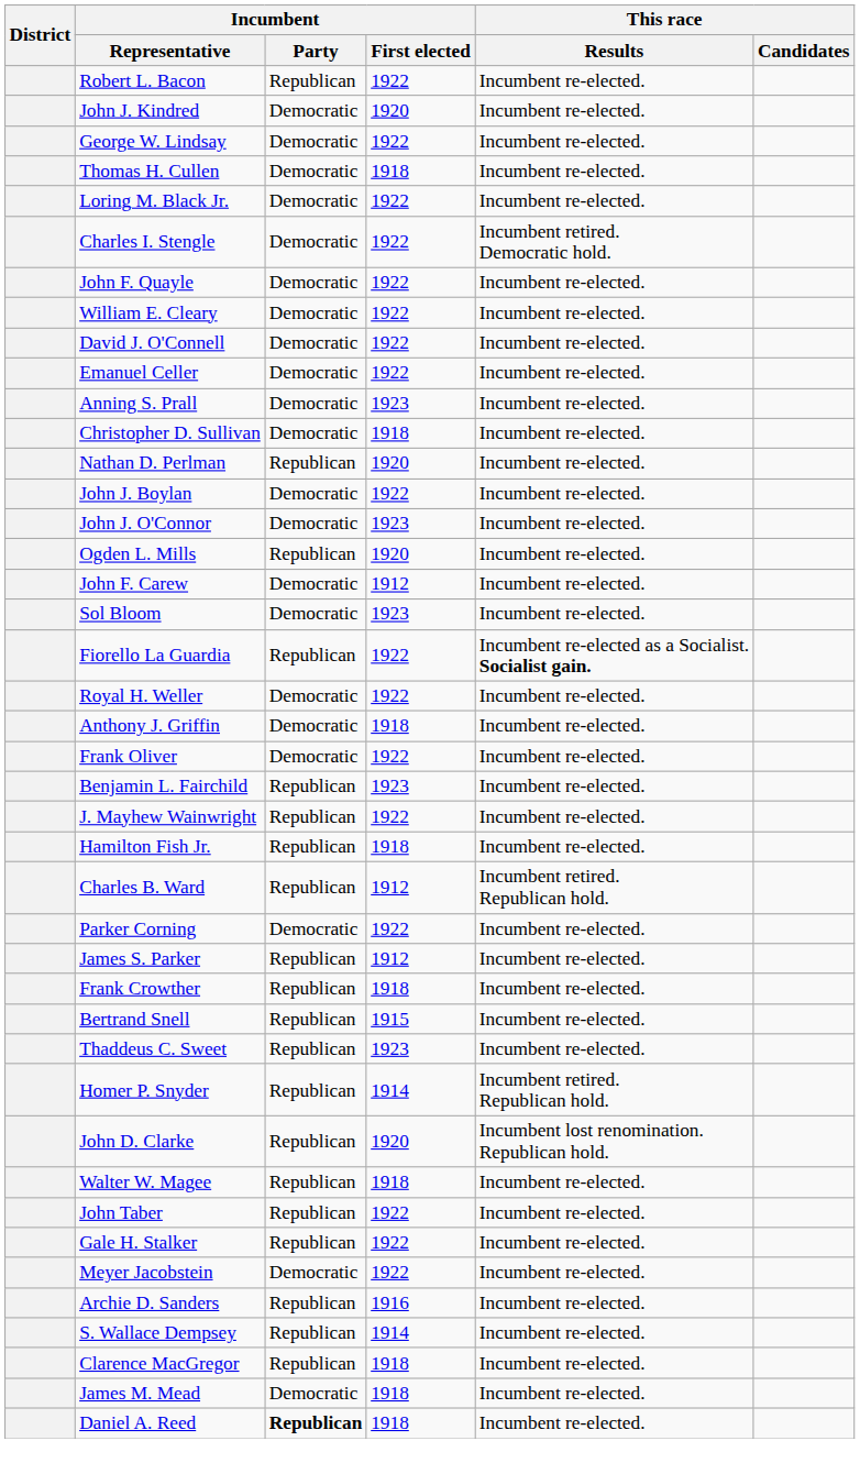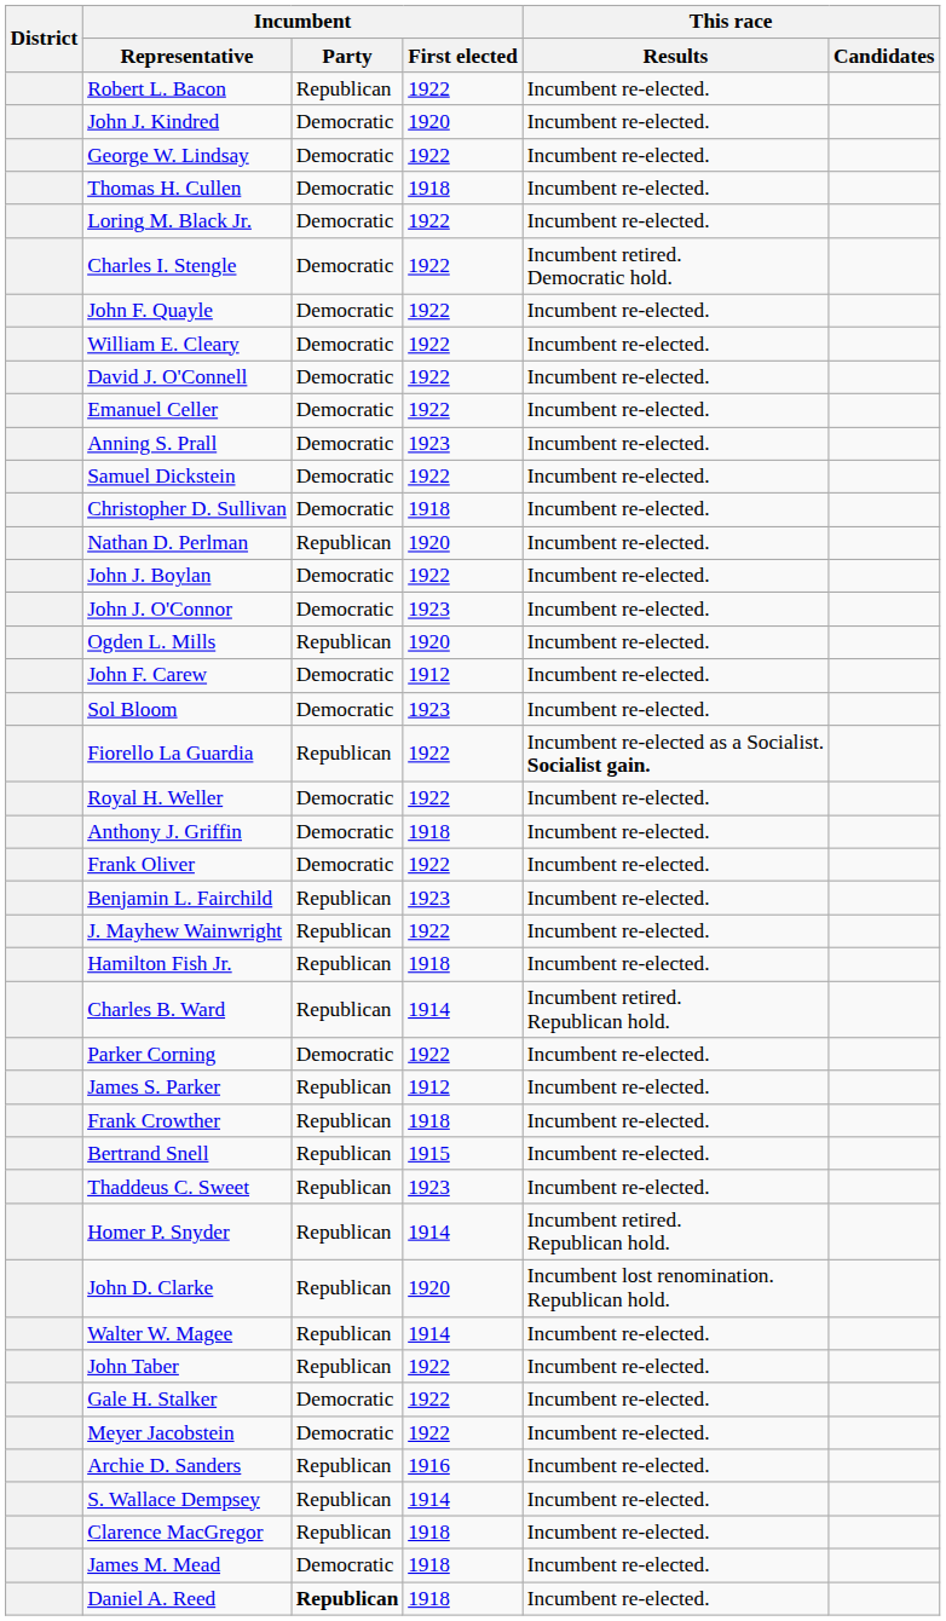+ row: Samuel Dickstein | Democratic | 1922 | Incumbent re-elected.
Charles B. Ward | Incumbent / First elected: 1912 -> 1914
Walter W. Magee | Incumbent / First elected: 1918 -> 1914
Gale H. Stalker | Incumbent / Party: Republican -> Democratic
